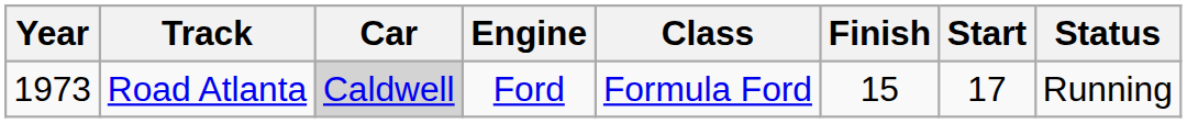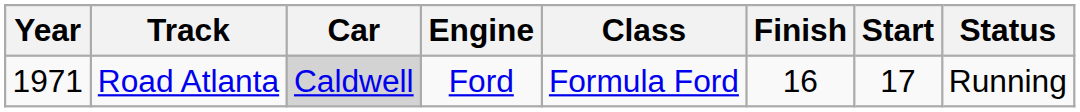Road Atlanta | Year: 1973 -> 1971
Road Atlanta | Finish: 15 -> 16
